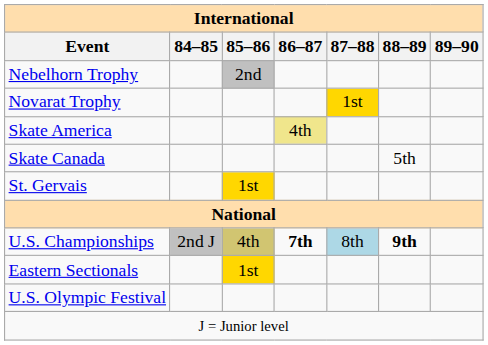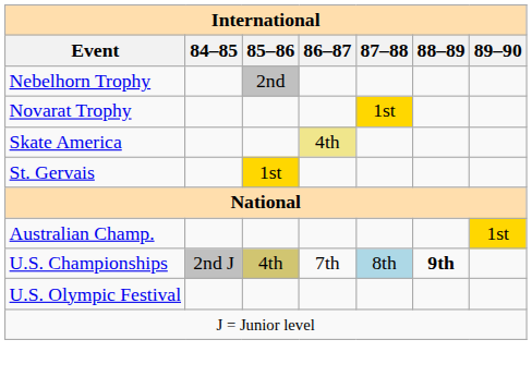- row: Skate Canada | 5th
+ row: Australian Champ. | 1st
U.S. Championships | 86–87: bold -> normal
- row: Eastern Sectionals | 1st
